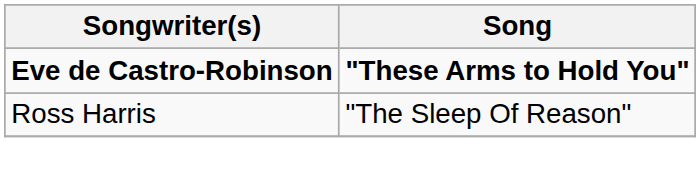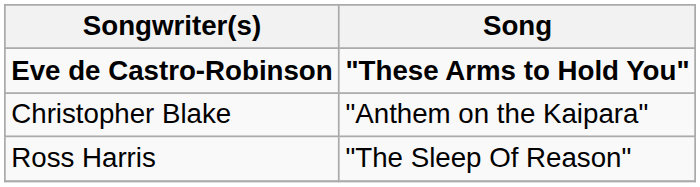+ row: Christopher Blake | "Anthem on the Kaipara"
